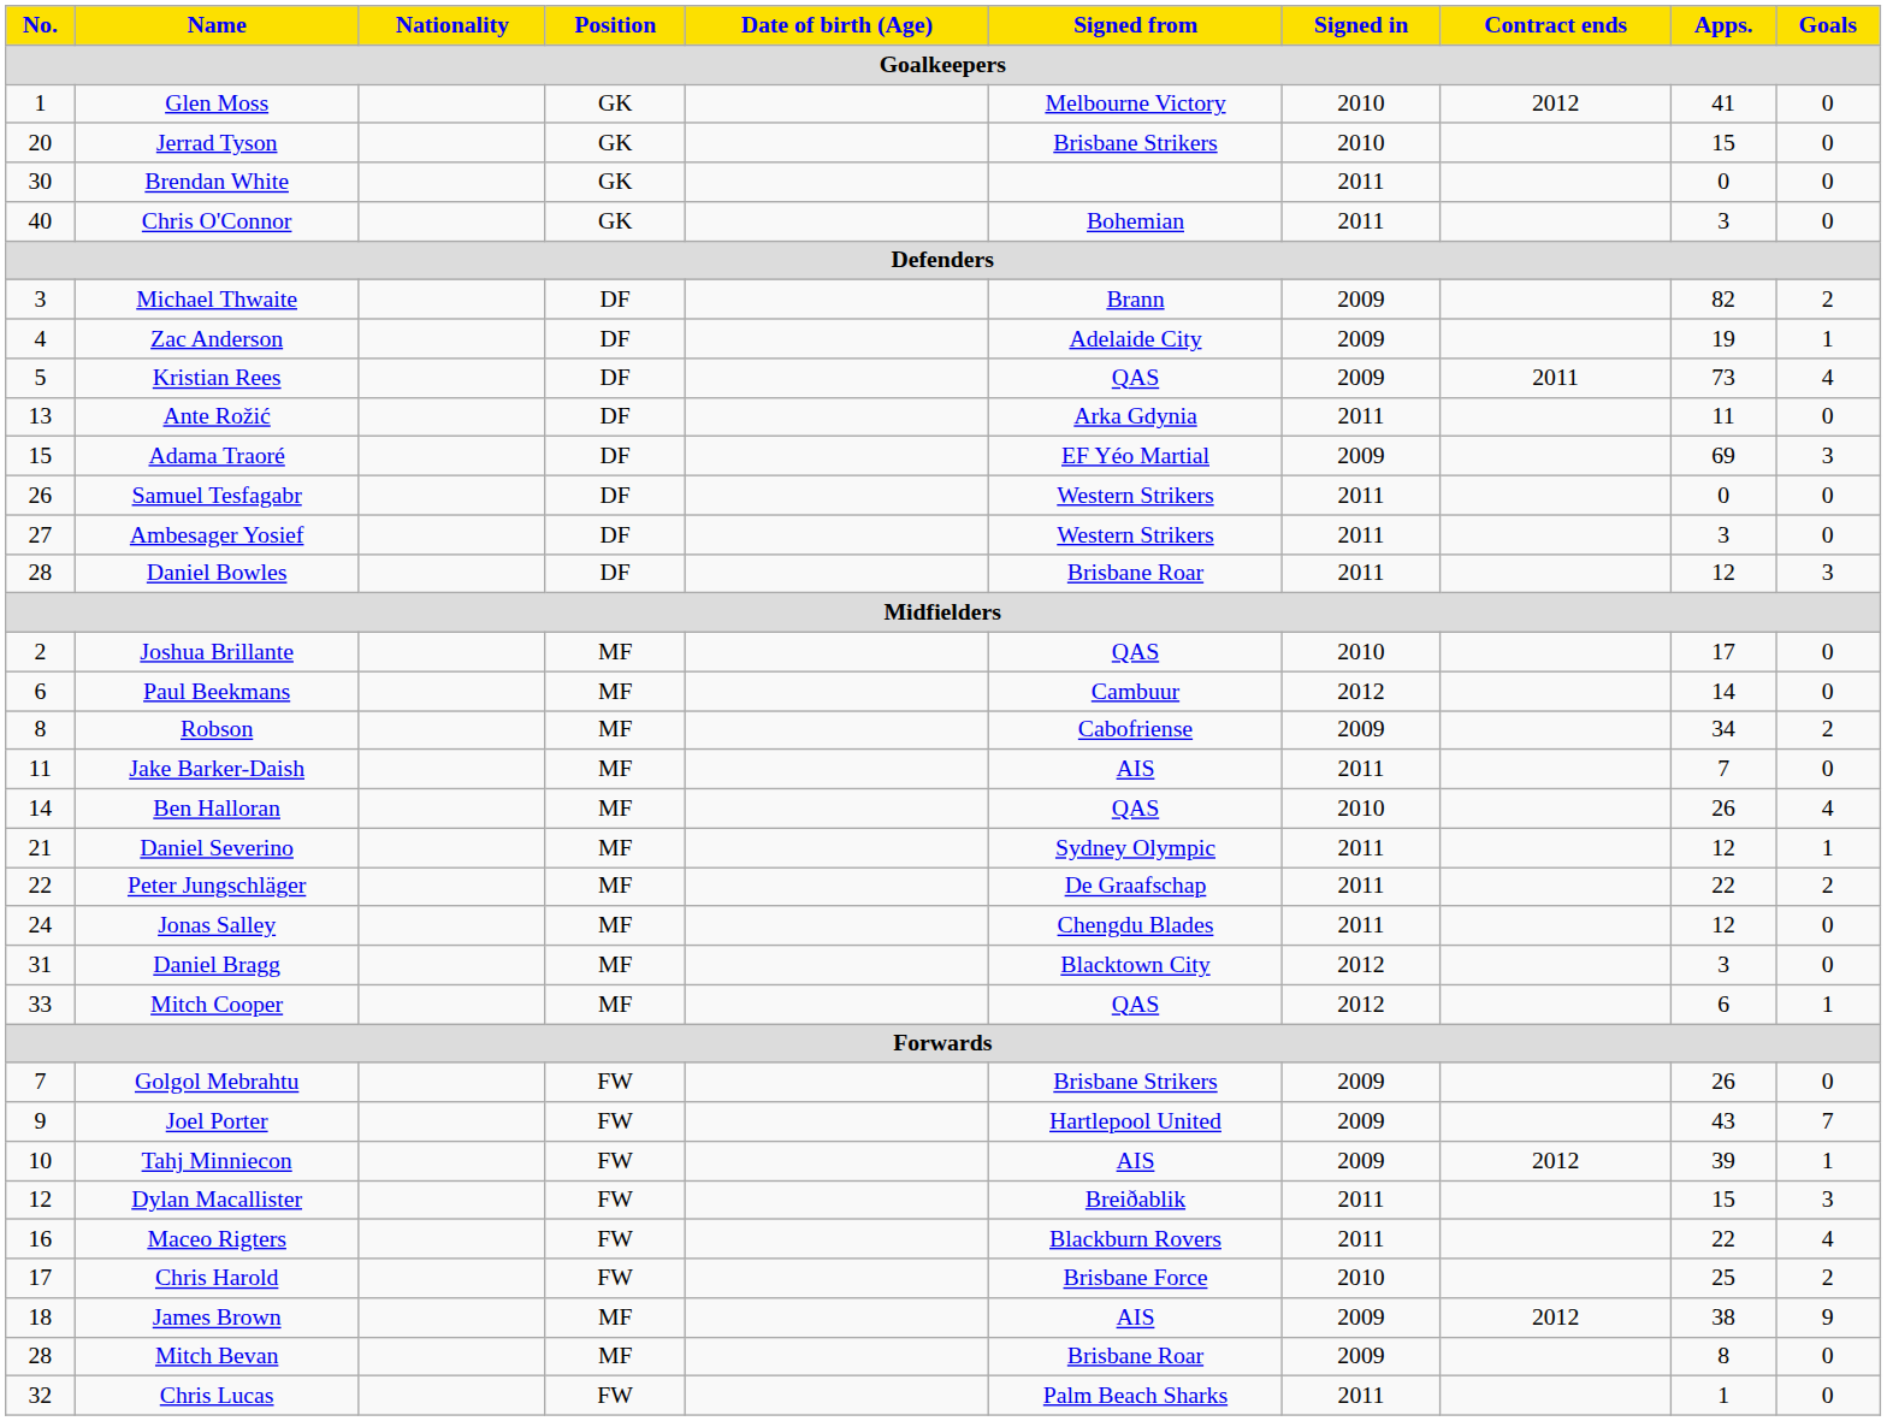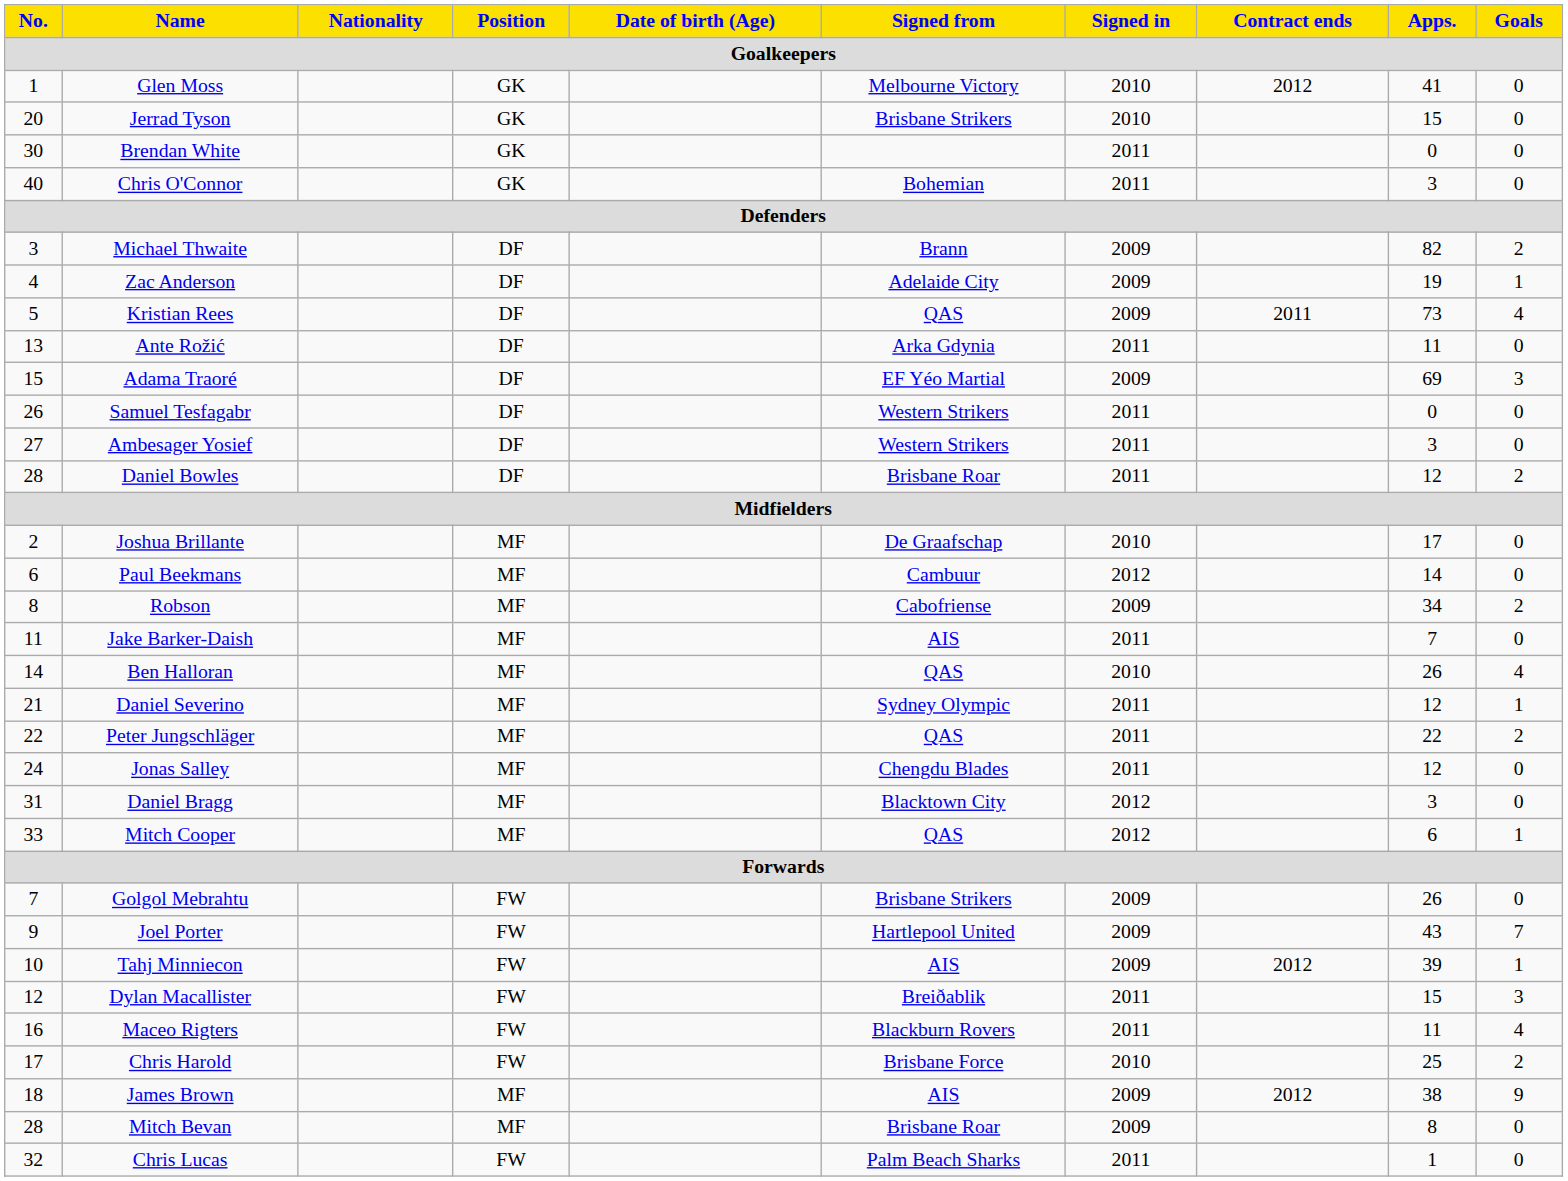Daniel Bowles | Goals: 3 -> 2
Joshua Brillante | Signed from: QAS -> De Graafschap
Peter Jungschläger | Signed from: De Graafschap -> QAS
Maceo Rigters | Apps.: 22 -> 11
